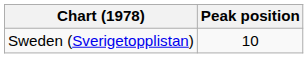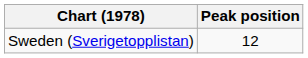Sweden (Sverigetopplistan) | Peak position: 10 -> 12
